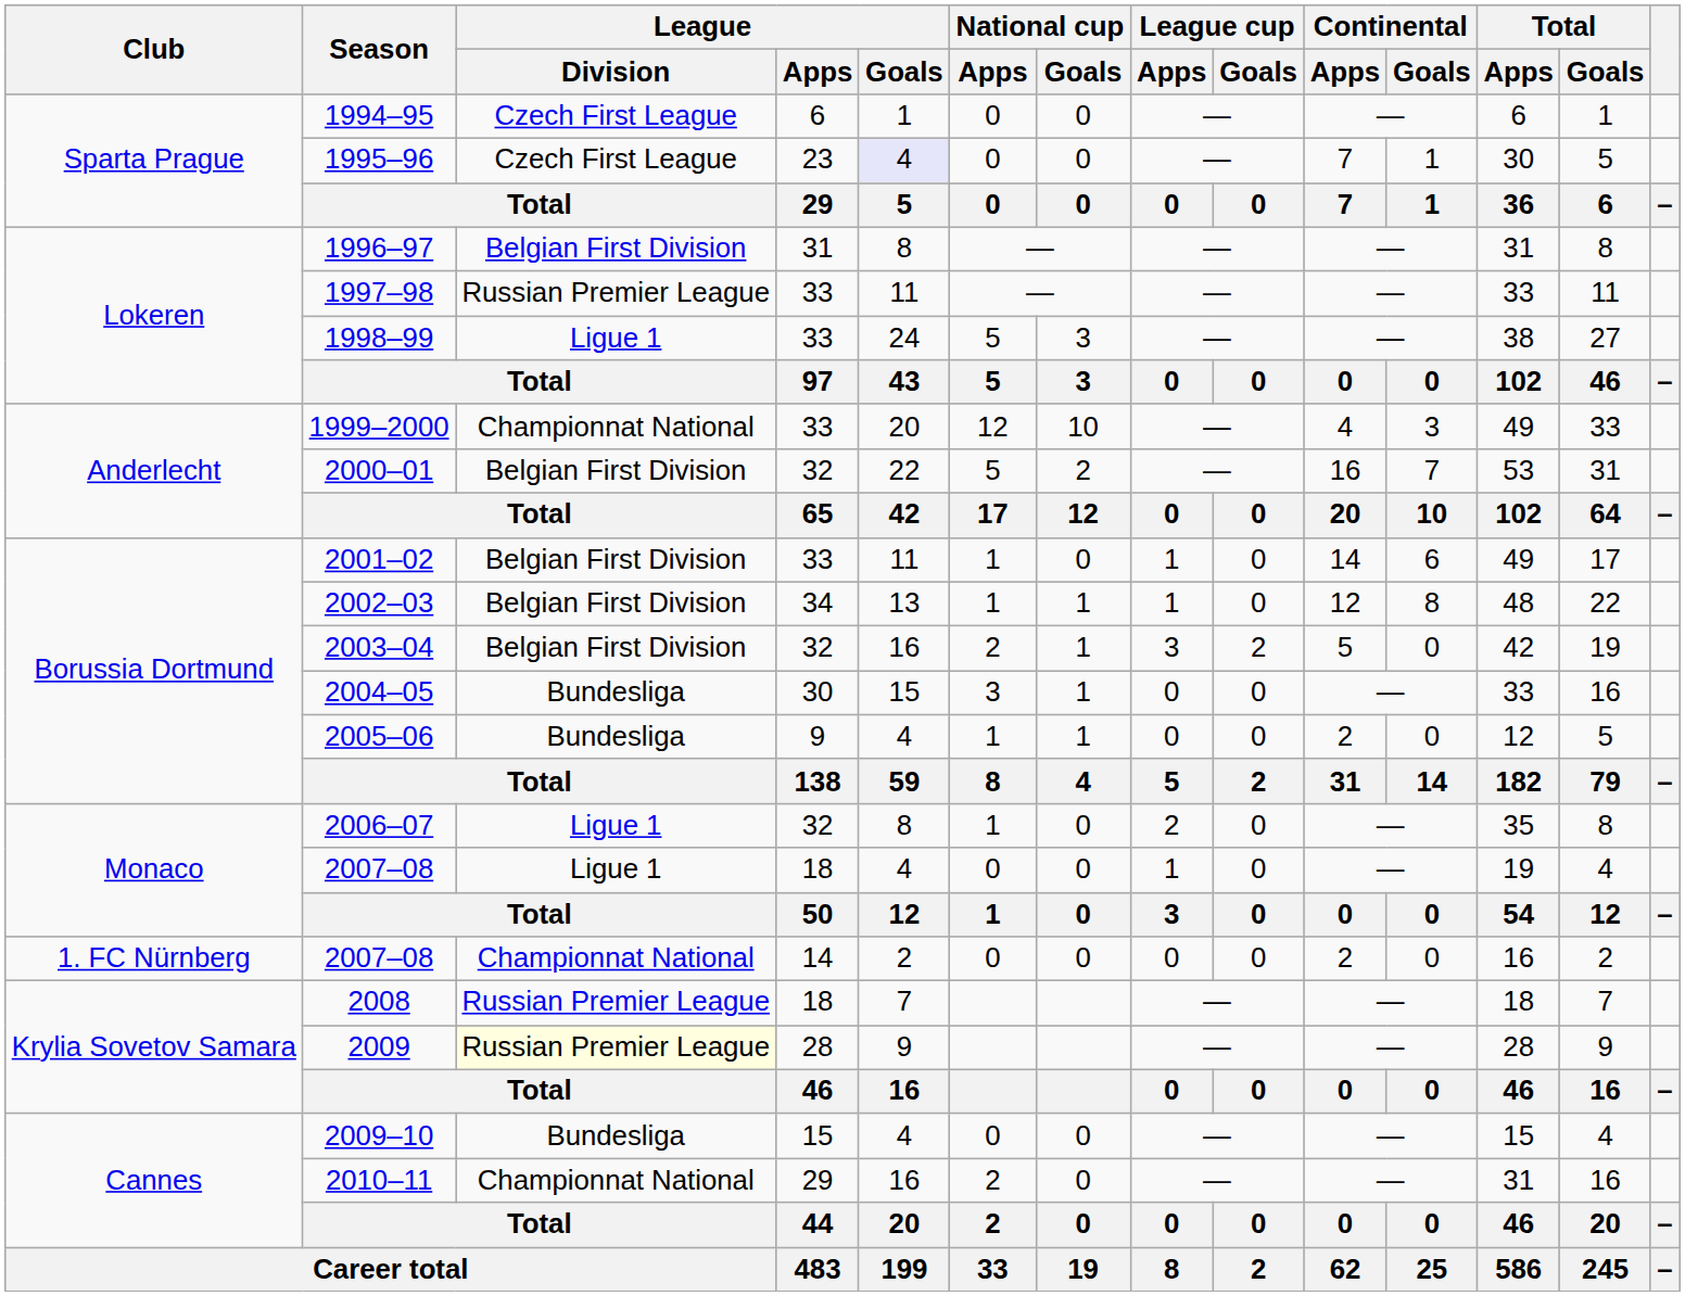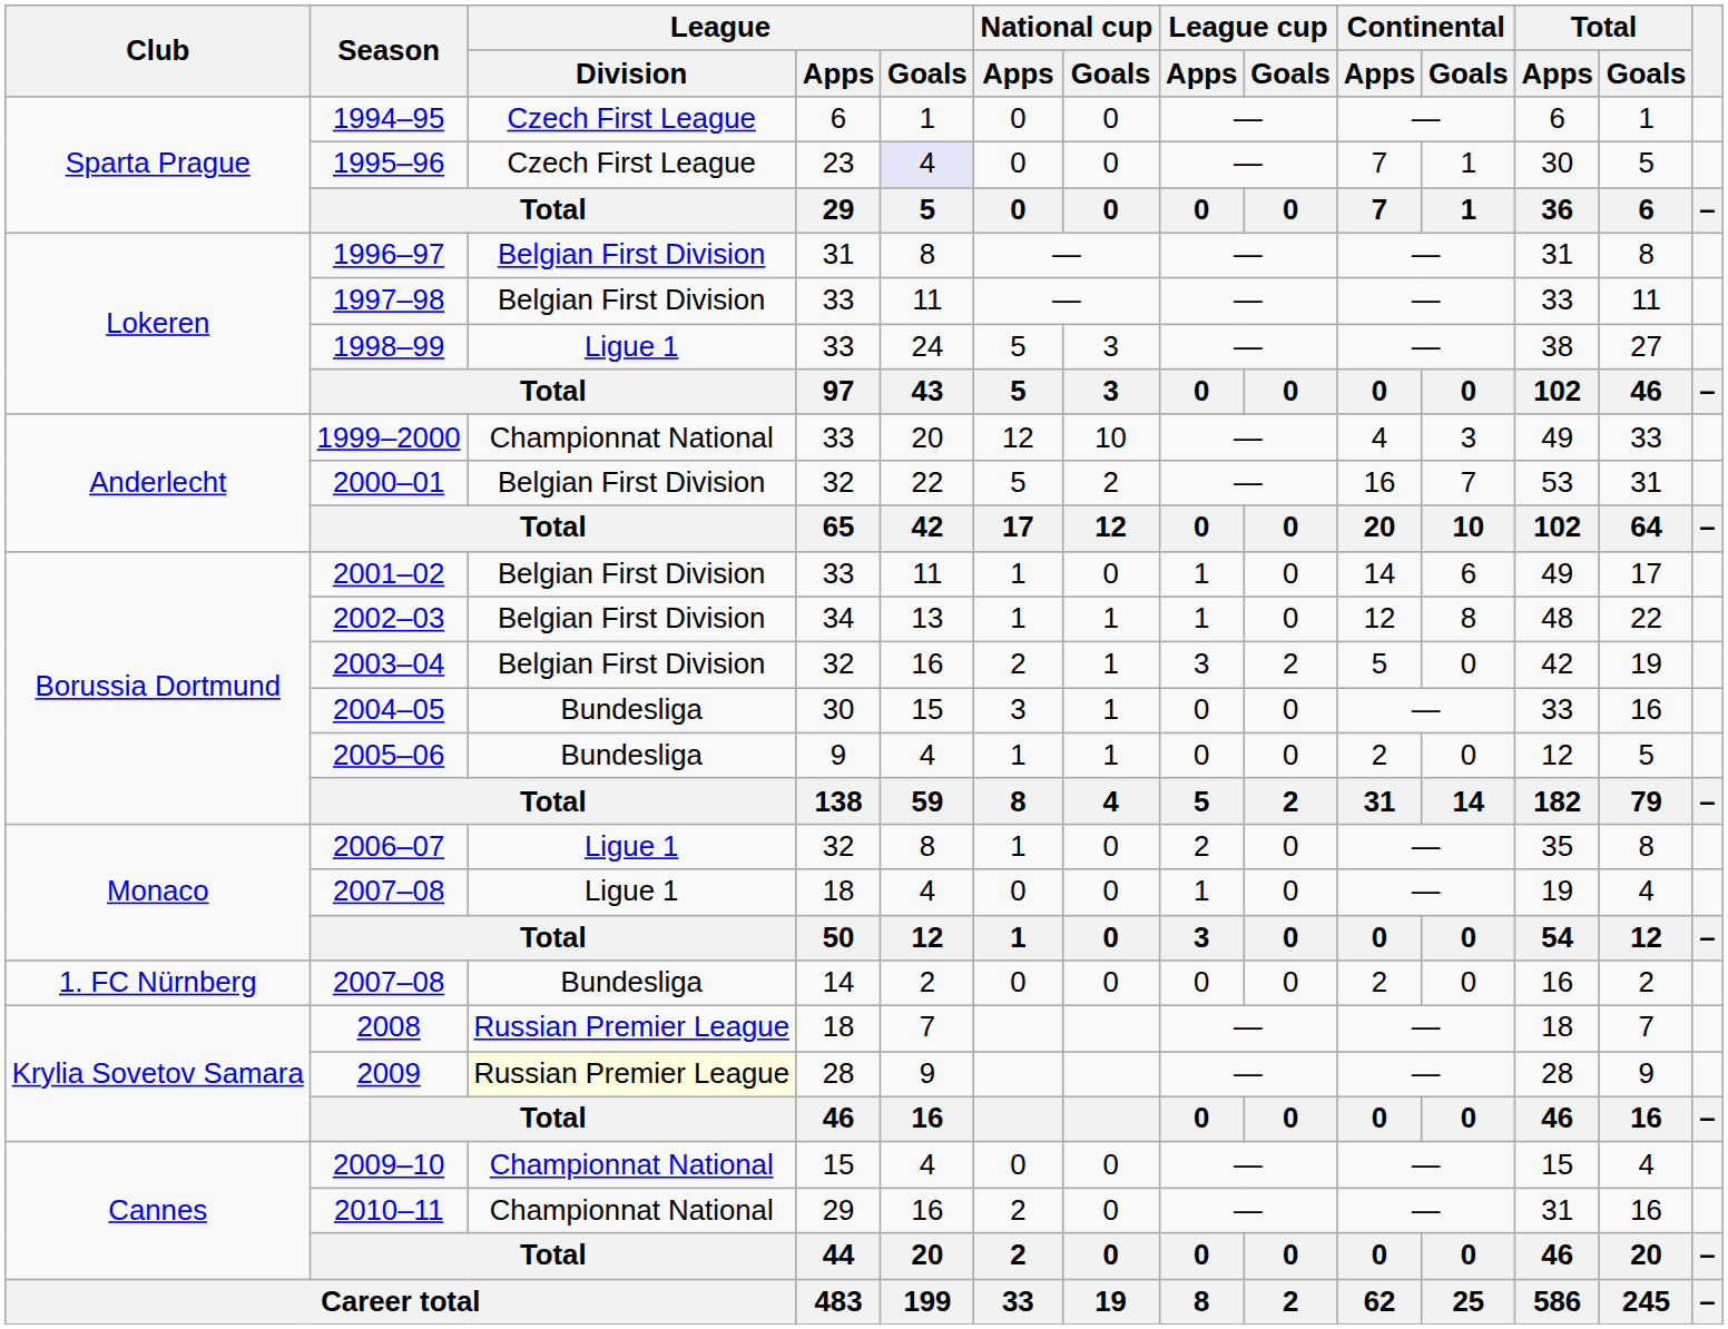1997–98 | League / Division: Russian Premier League -> Belgian First Division
2007–08 / 14 | League / Division: Championnat National -> Bundesliga
2009–10 | League / Division: Bundesliga -> Championnat National
